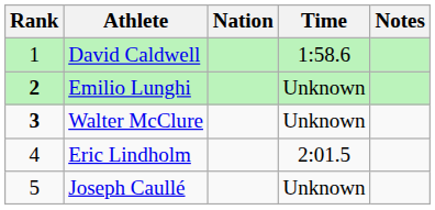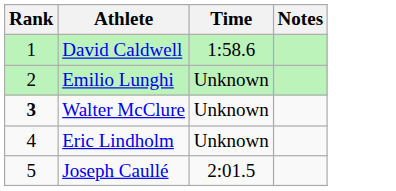- column: Nation
Emilio Lunghi | Rank: bold -> normal
Eric Lindholm | Time: 2:01.5 -> Unknown
Joseph Caullé | Time: Unknown -> 2:01.5
